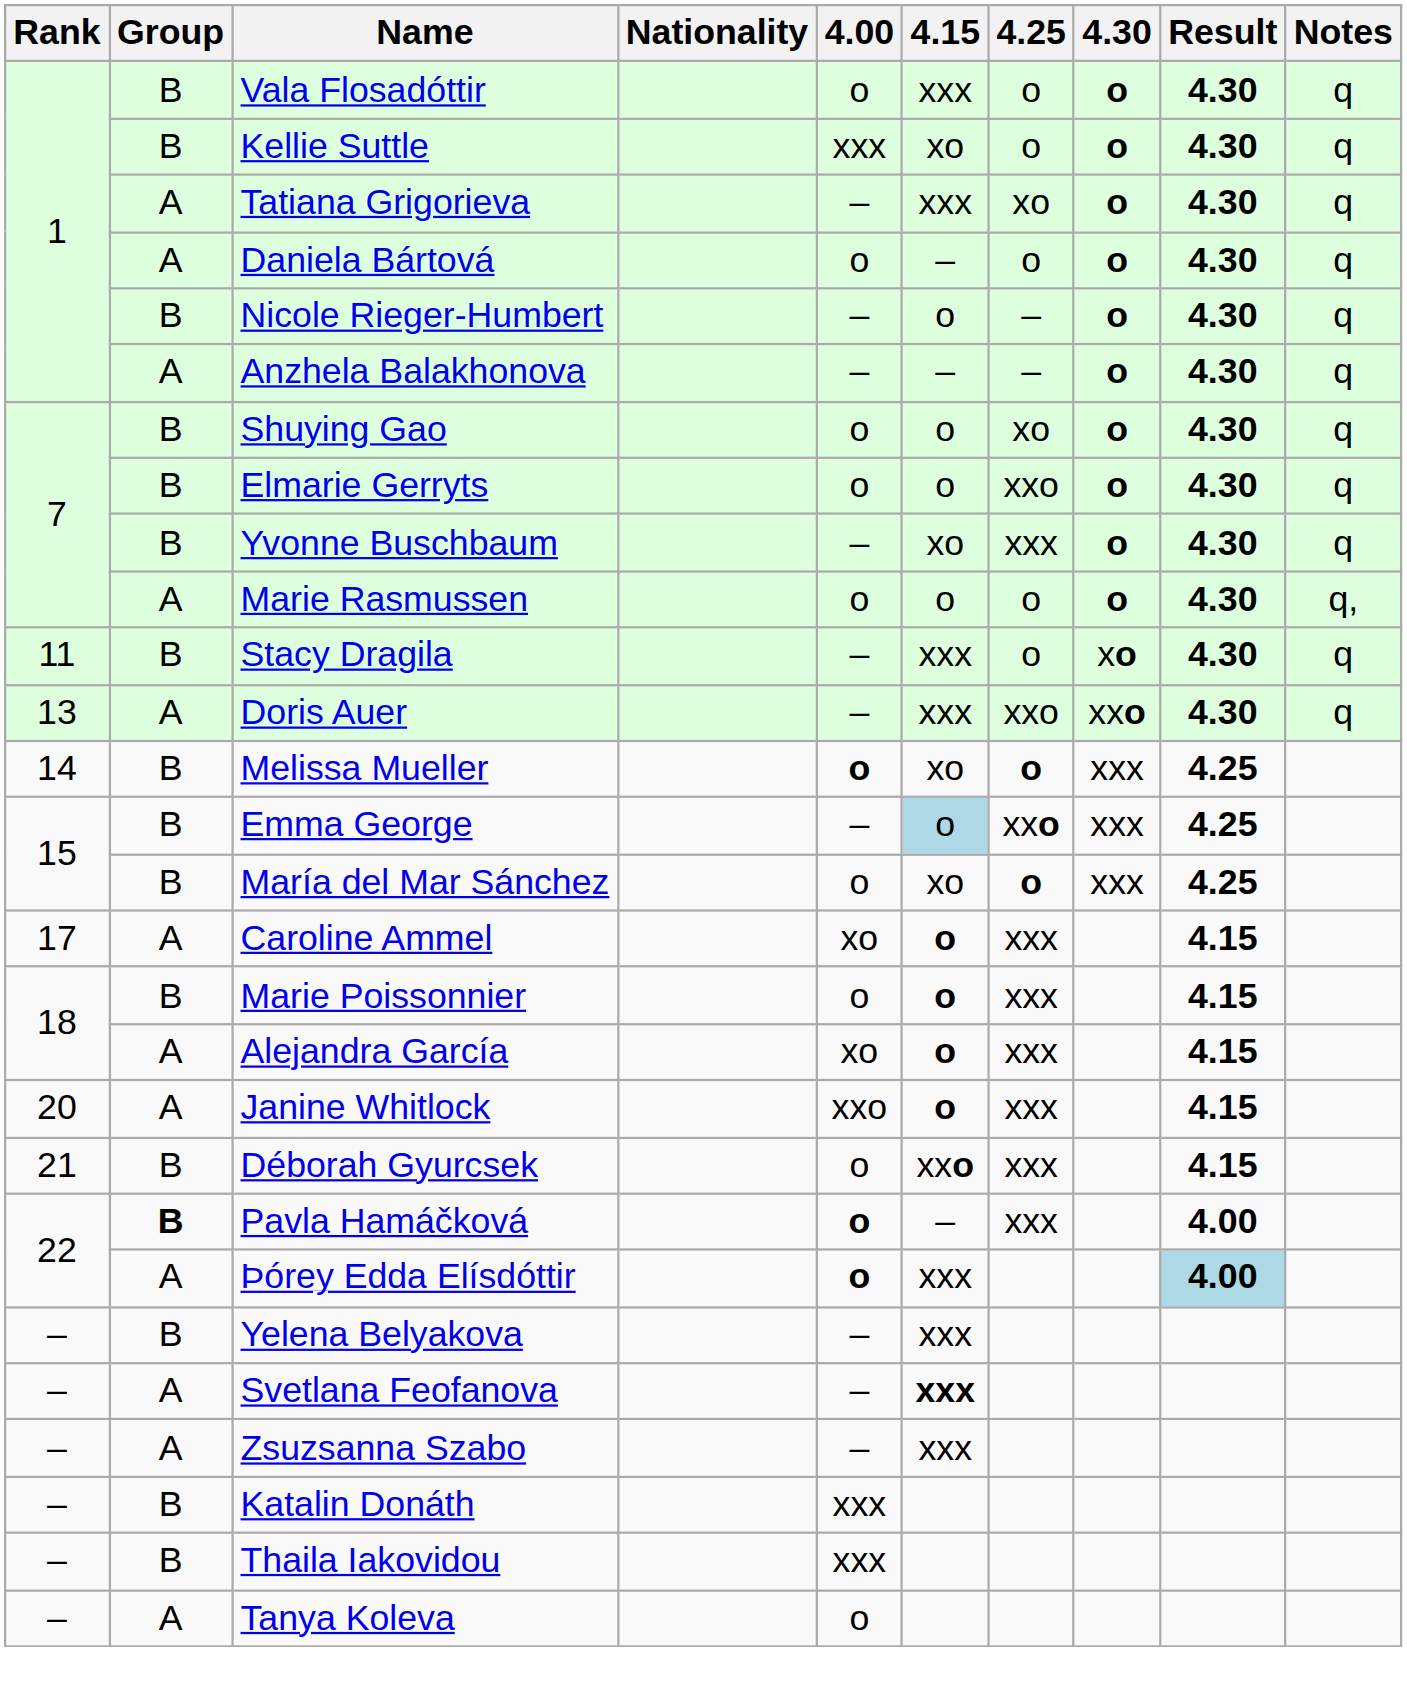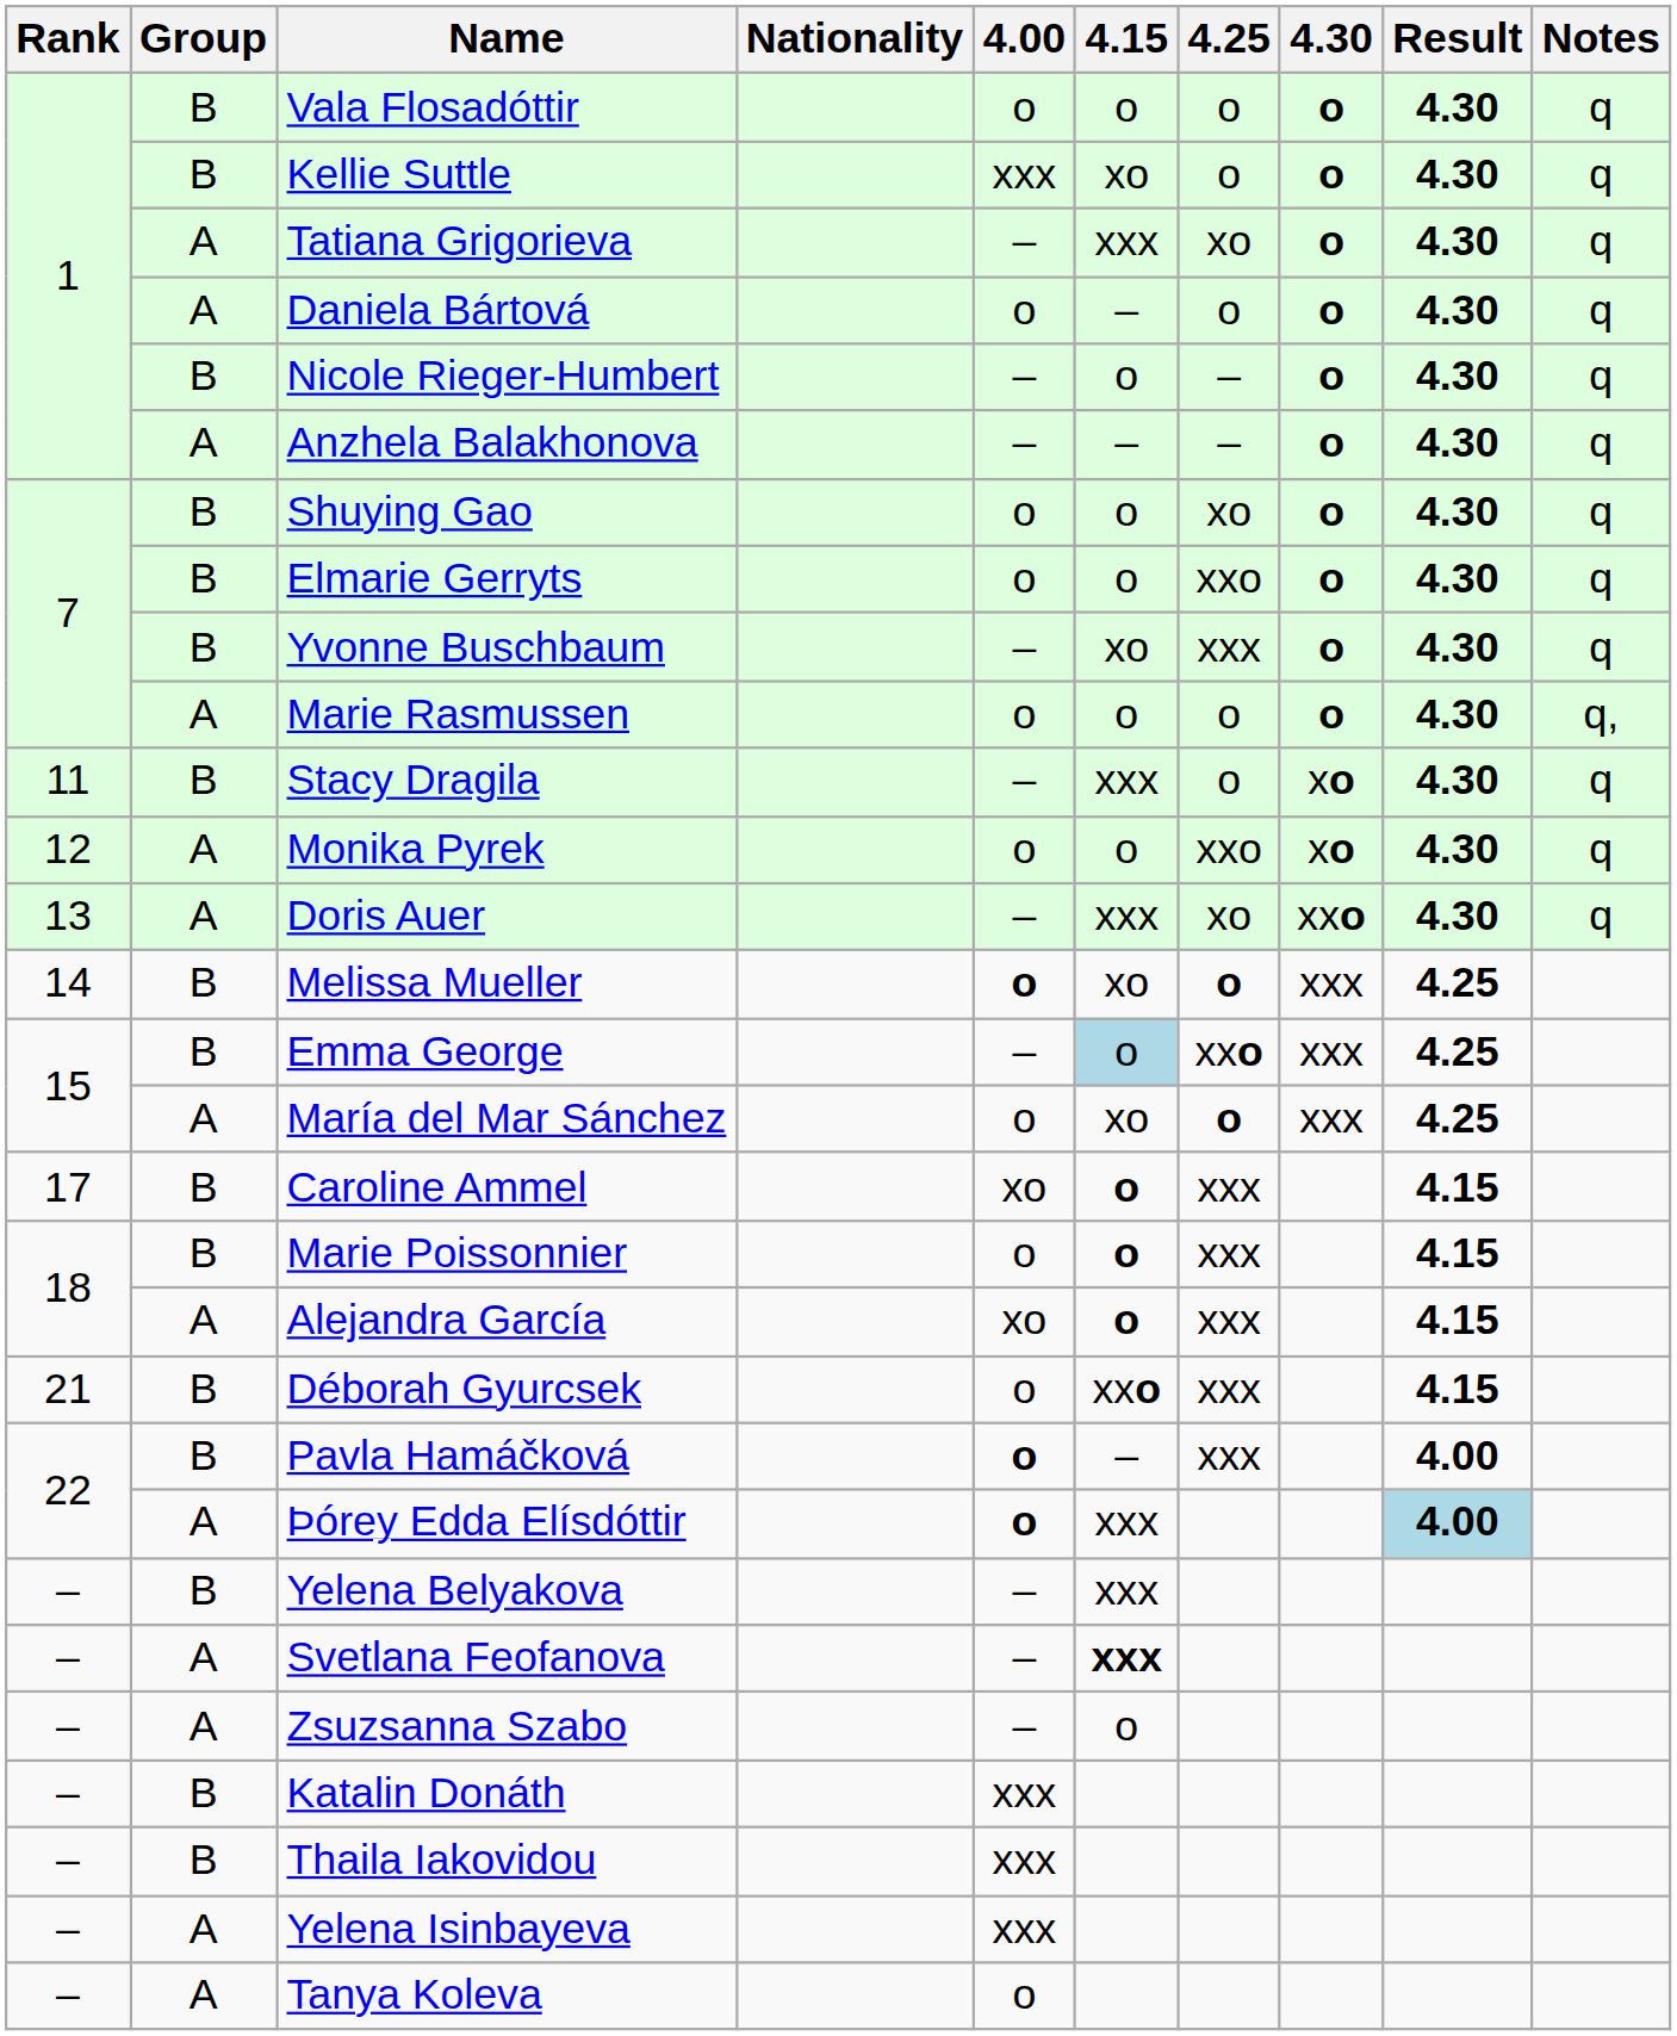Vala Flosadóttir | 4.15: xxx -> o
+ row: 12 | A | Monika Pyrek | o | o | xxo | xo | 4.30 | q
Doris Auer | 4.25: xxo -> xo
María del Mar Sánchez | Group: B -> A
Caroline Ammel | Group: A -> B
- row: 20 | A | Janine Whitlock | xxo | o | xxx | 4.15
Pavla Hamáčková | Group: bold -> normal
Zsuzsanna Szabo | 4.15: xxx -> o
+ row: – | A | Yelena Isinbayeva | xxx
